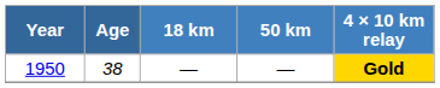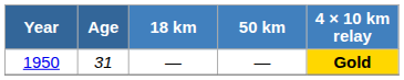1950 | Age: 38 -> 31
